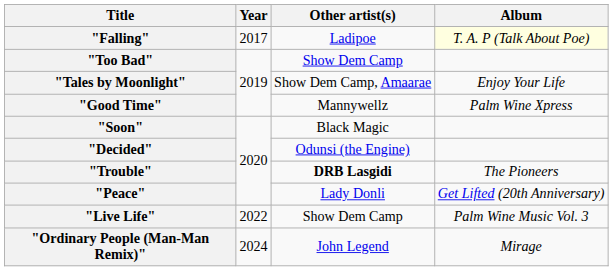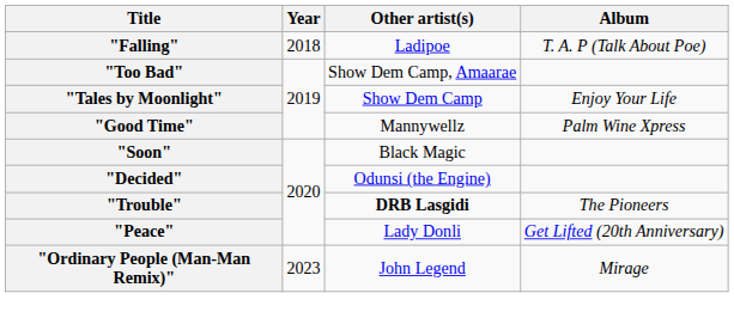"Falling" | Year: 2017 -> 2018
"Falling" | Album: lightyellow background -> no background
"Too Bad" | Other artist(s): Show Dem Camp -> Show Dem Camp, Amaarae
"Tales by Moonlight" | Other artist(s): Show Dem Camp, Amaarae -> Show Dem Camp
- row: "Live Life" | 2022 | Show Dem Camp | Palm Wine Music Vol. 3
"Ordinary People (Man-Man Remix)" | Year: 2024 -> 2023
